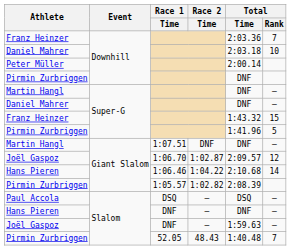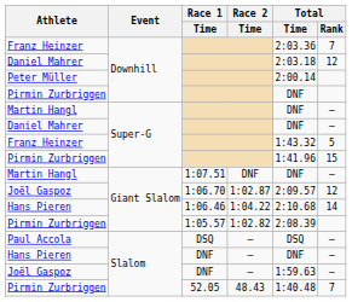Daniel Mahrer / Downhill | Total / Rank: 10 -> 12
Franz Heinzer / Super-G | Total / Rank: 15 -> 5
Pirmin Zurbriggen / Super-G | Total / Rank: 5 -> 15
